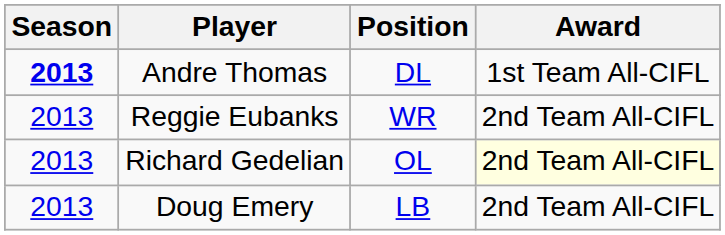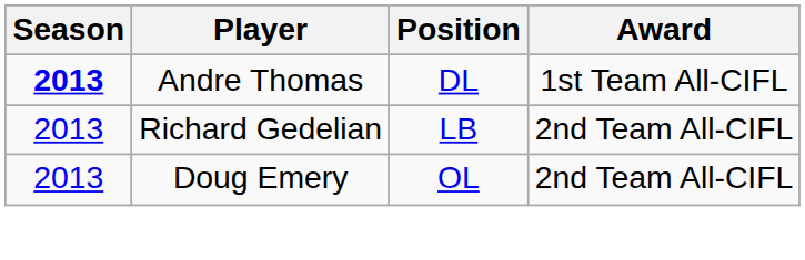- row: 2013 | Reggie Eubanks | WR | 2nd Team All-CIFL
Richard Gedelian | Position: OL -> LB
Richard Gedelian | Award: lightyellow background -> no background
Doug Emery | Position: LB -> OL
